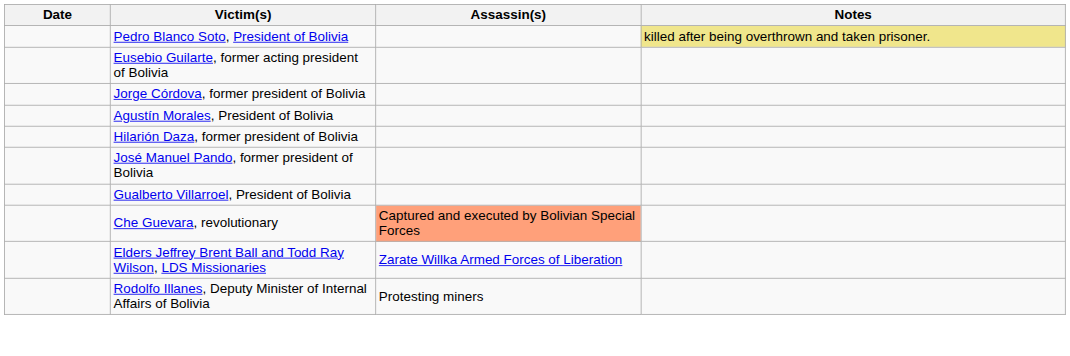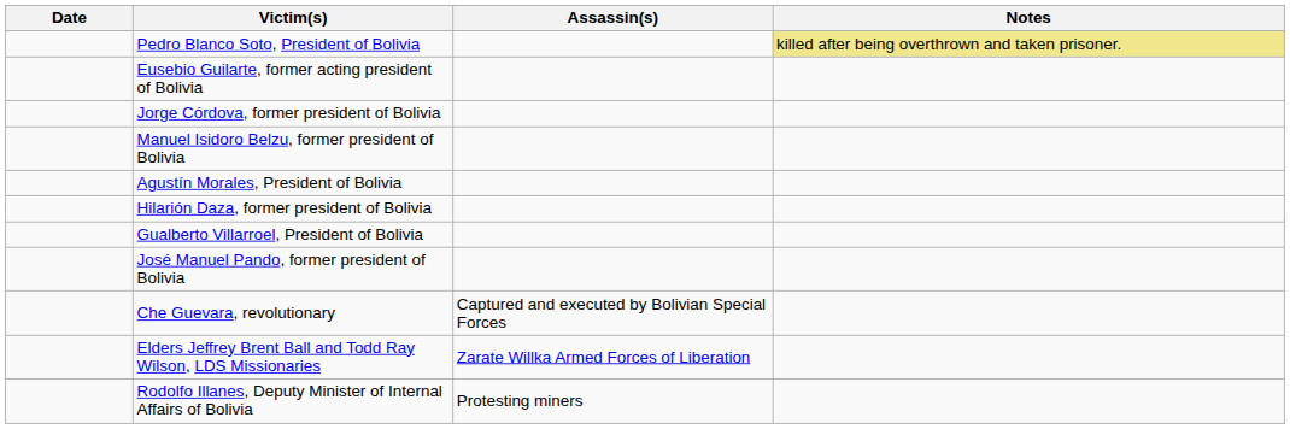+ row: Manuel Isidoro Belzu, former president of Bolivia
rows swapped: José Manuel Pando, former president of Bolivia <-> Gualberto Villarroel, President of Bolivia
Che Guevara, revolutionary | Assassin(s): lightsalmon background -> no background
